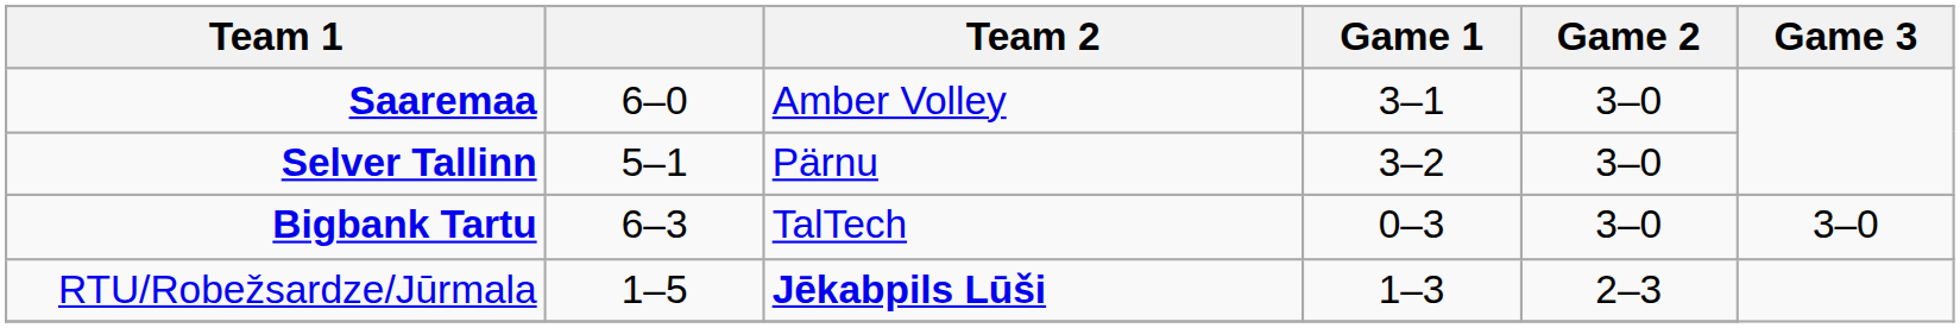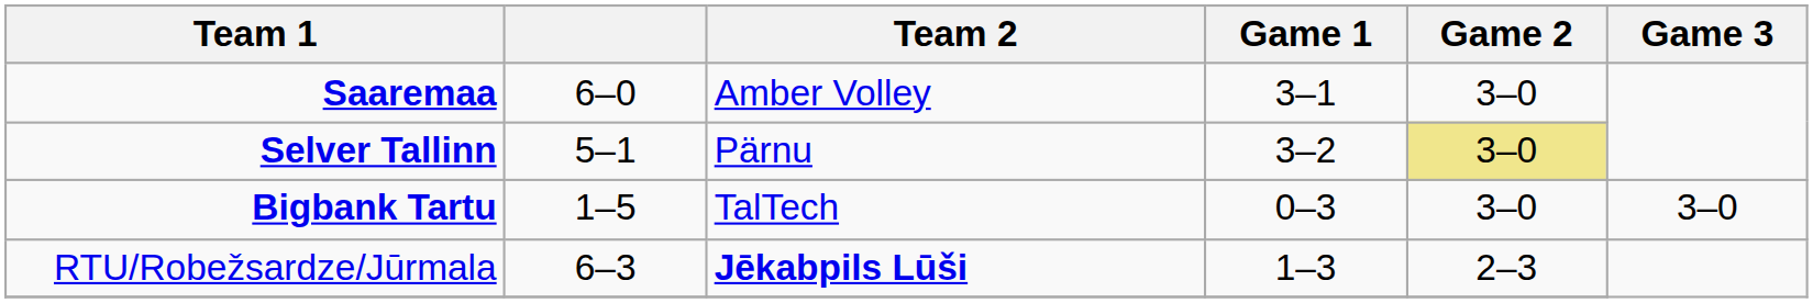Selver Tallinn | Game 2: no background -> khaki background
Bigbank Tartu | column 2: 6–3 -> 1–5
RTU/Robežsardze/Jūrmala | column 2: 1–5 -> 6–3
